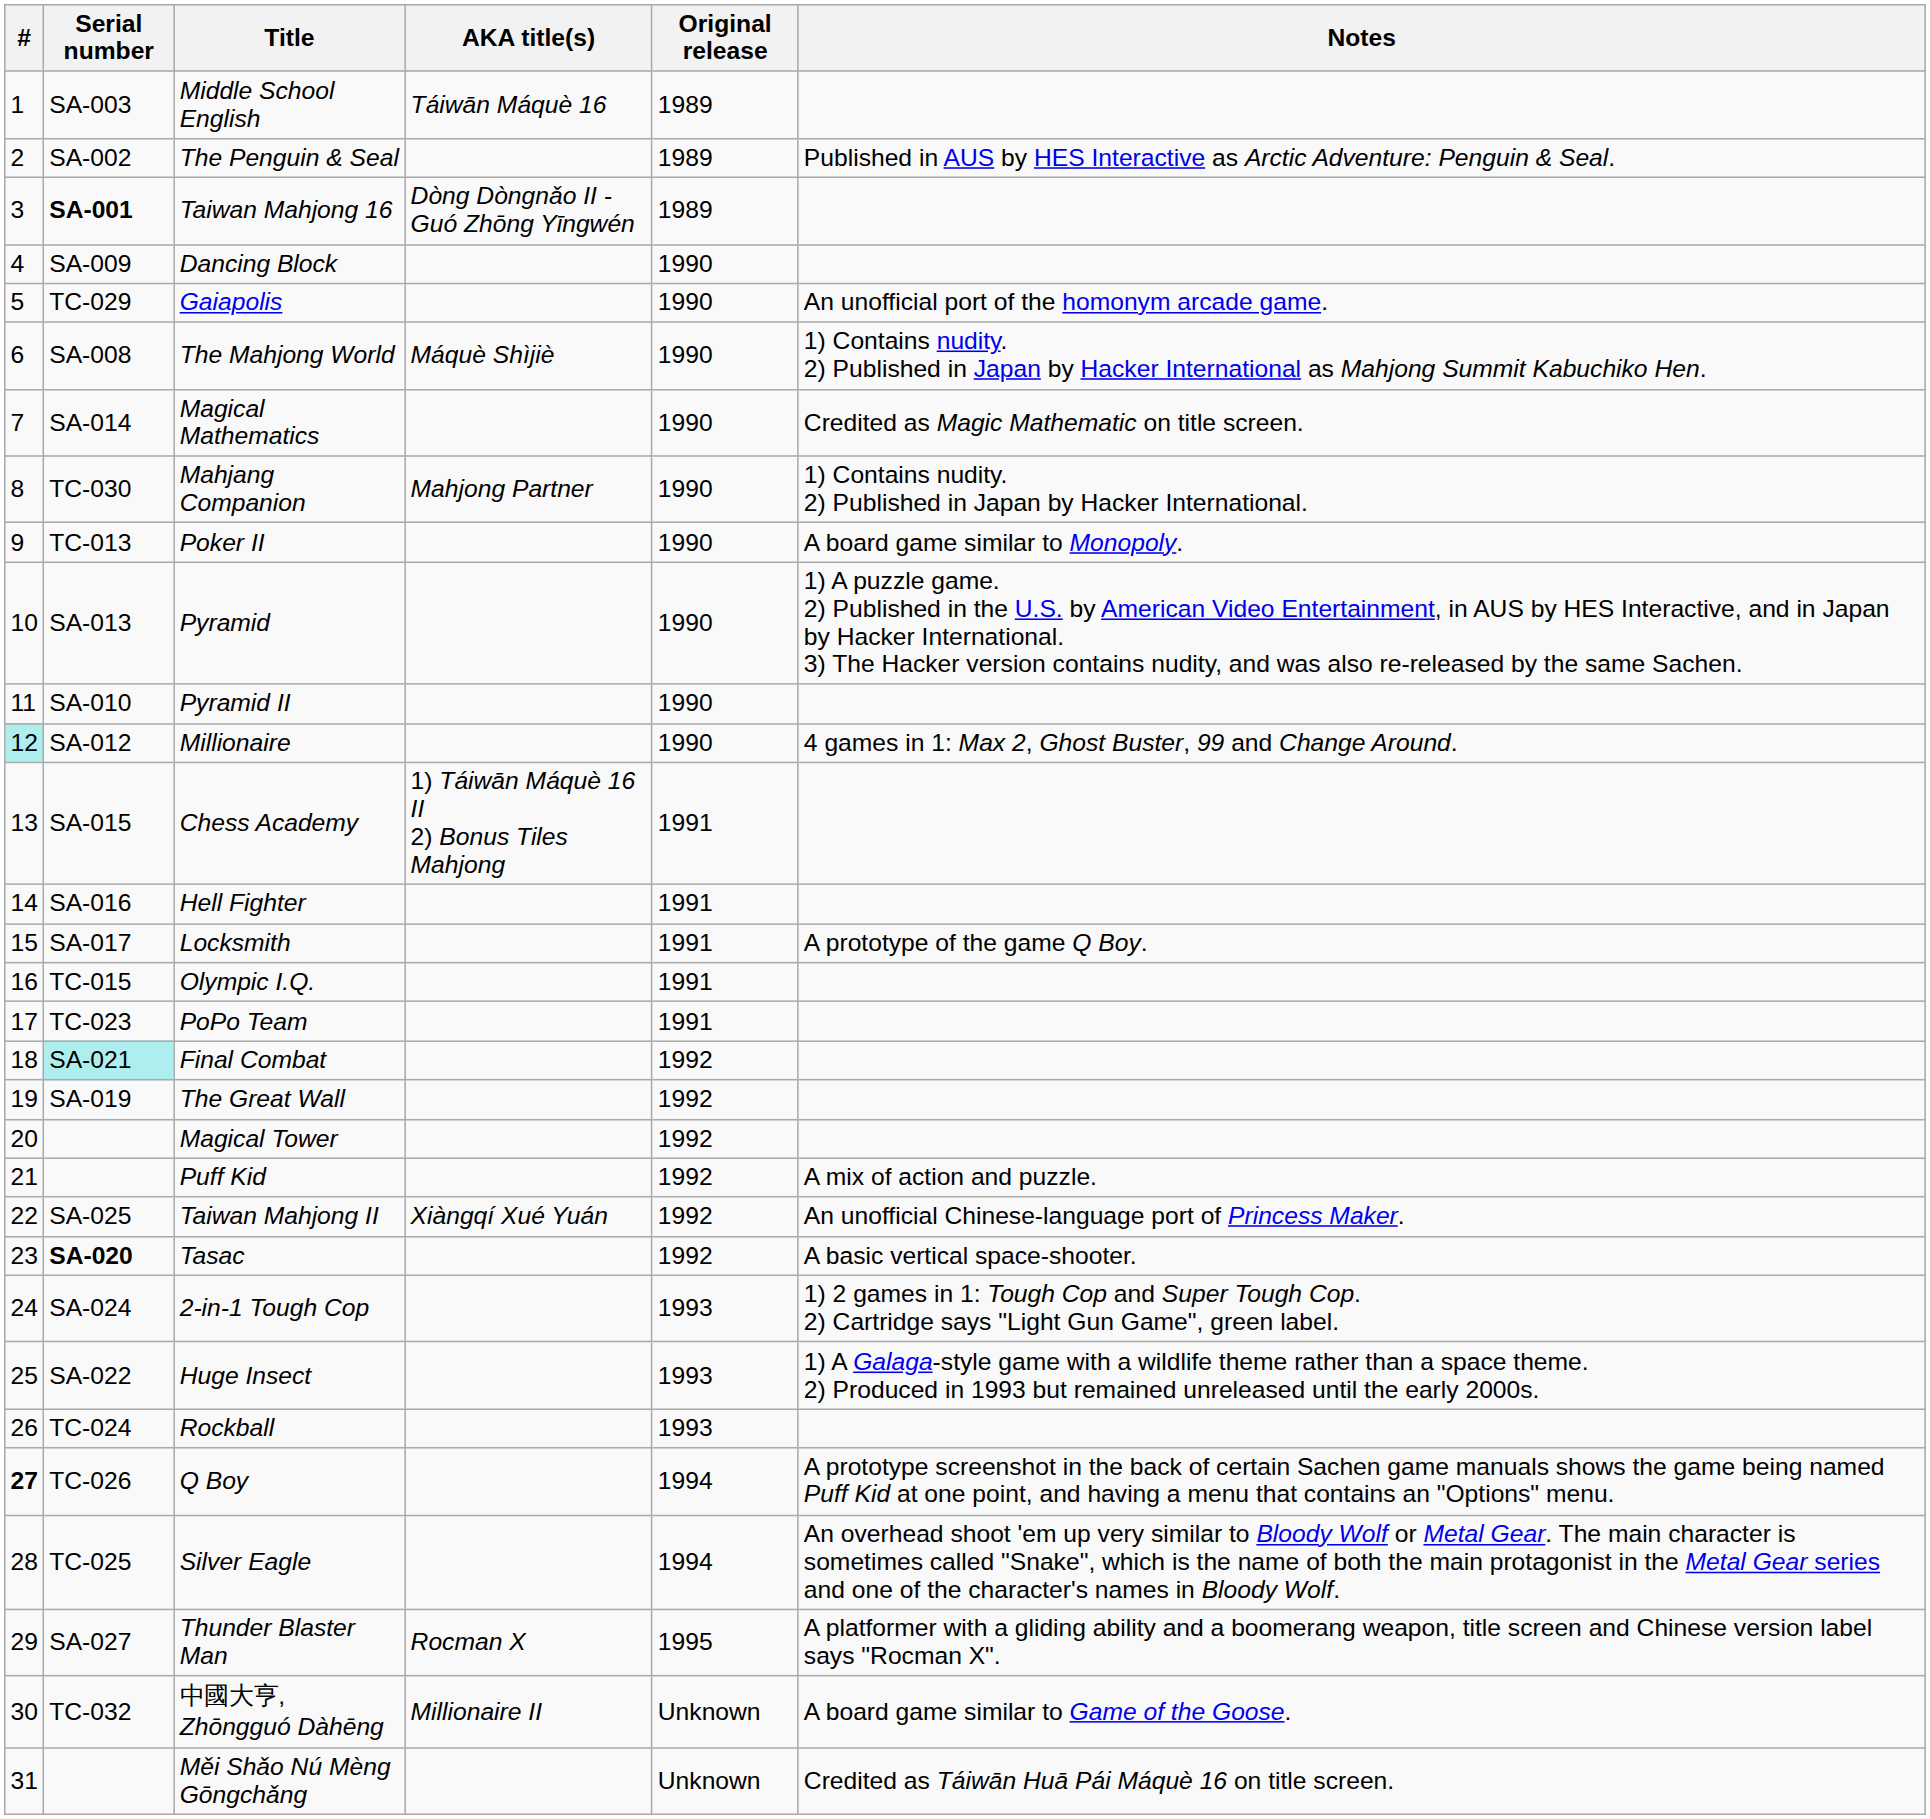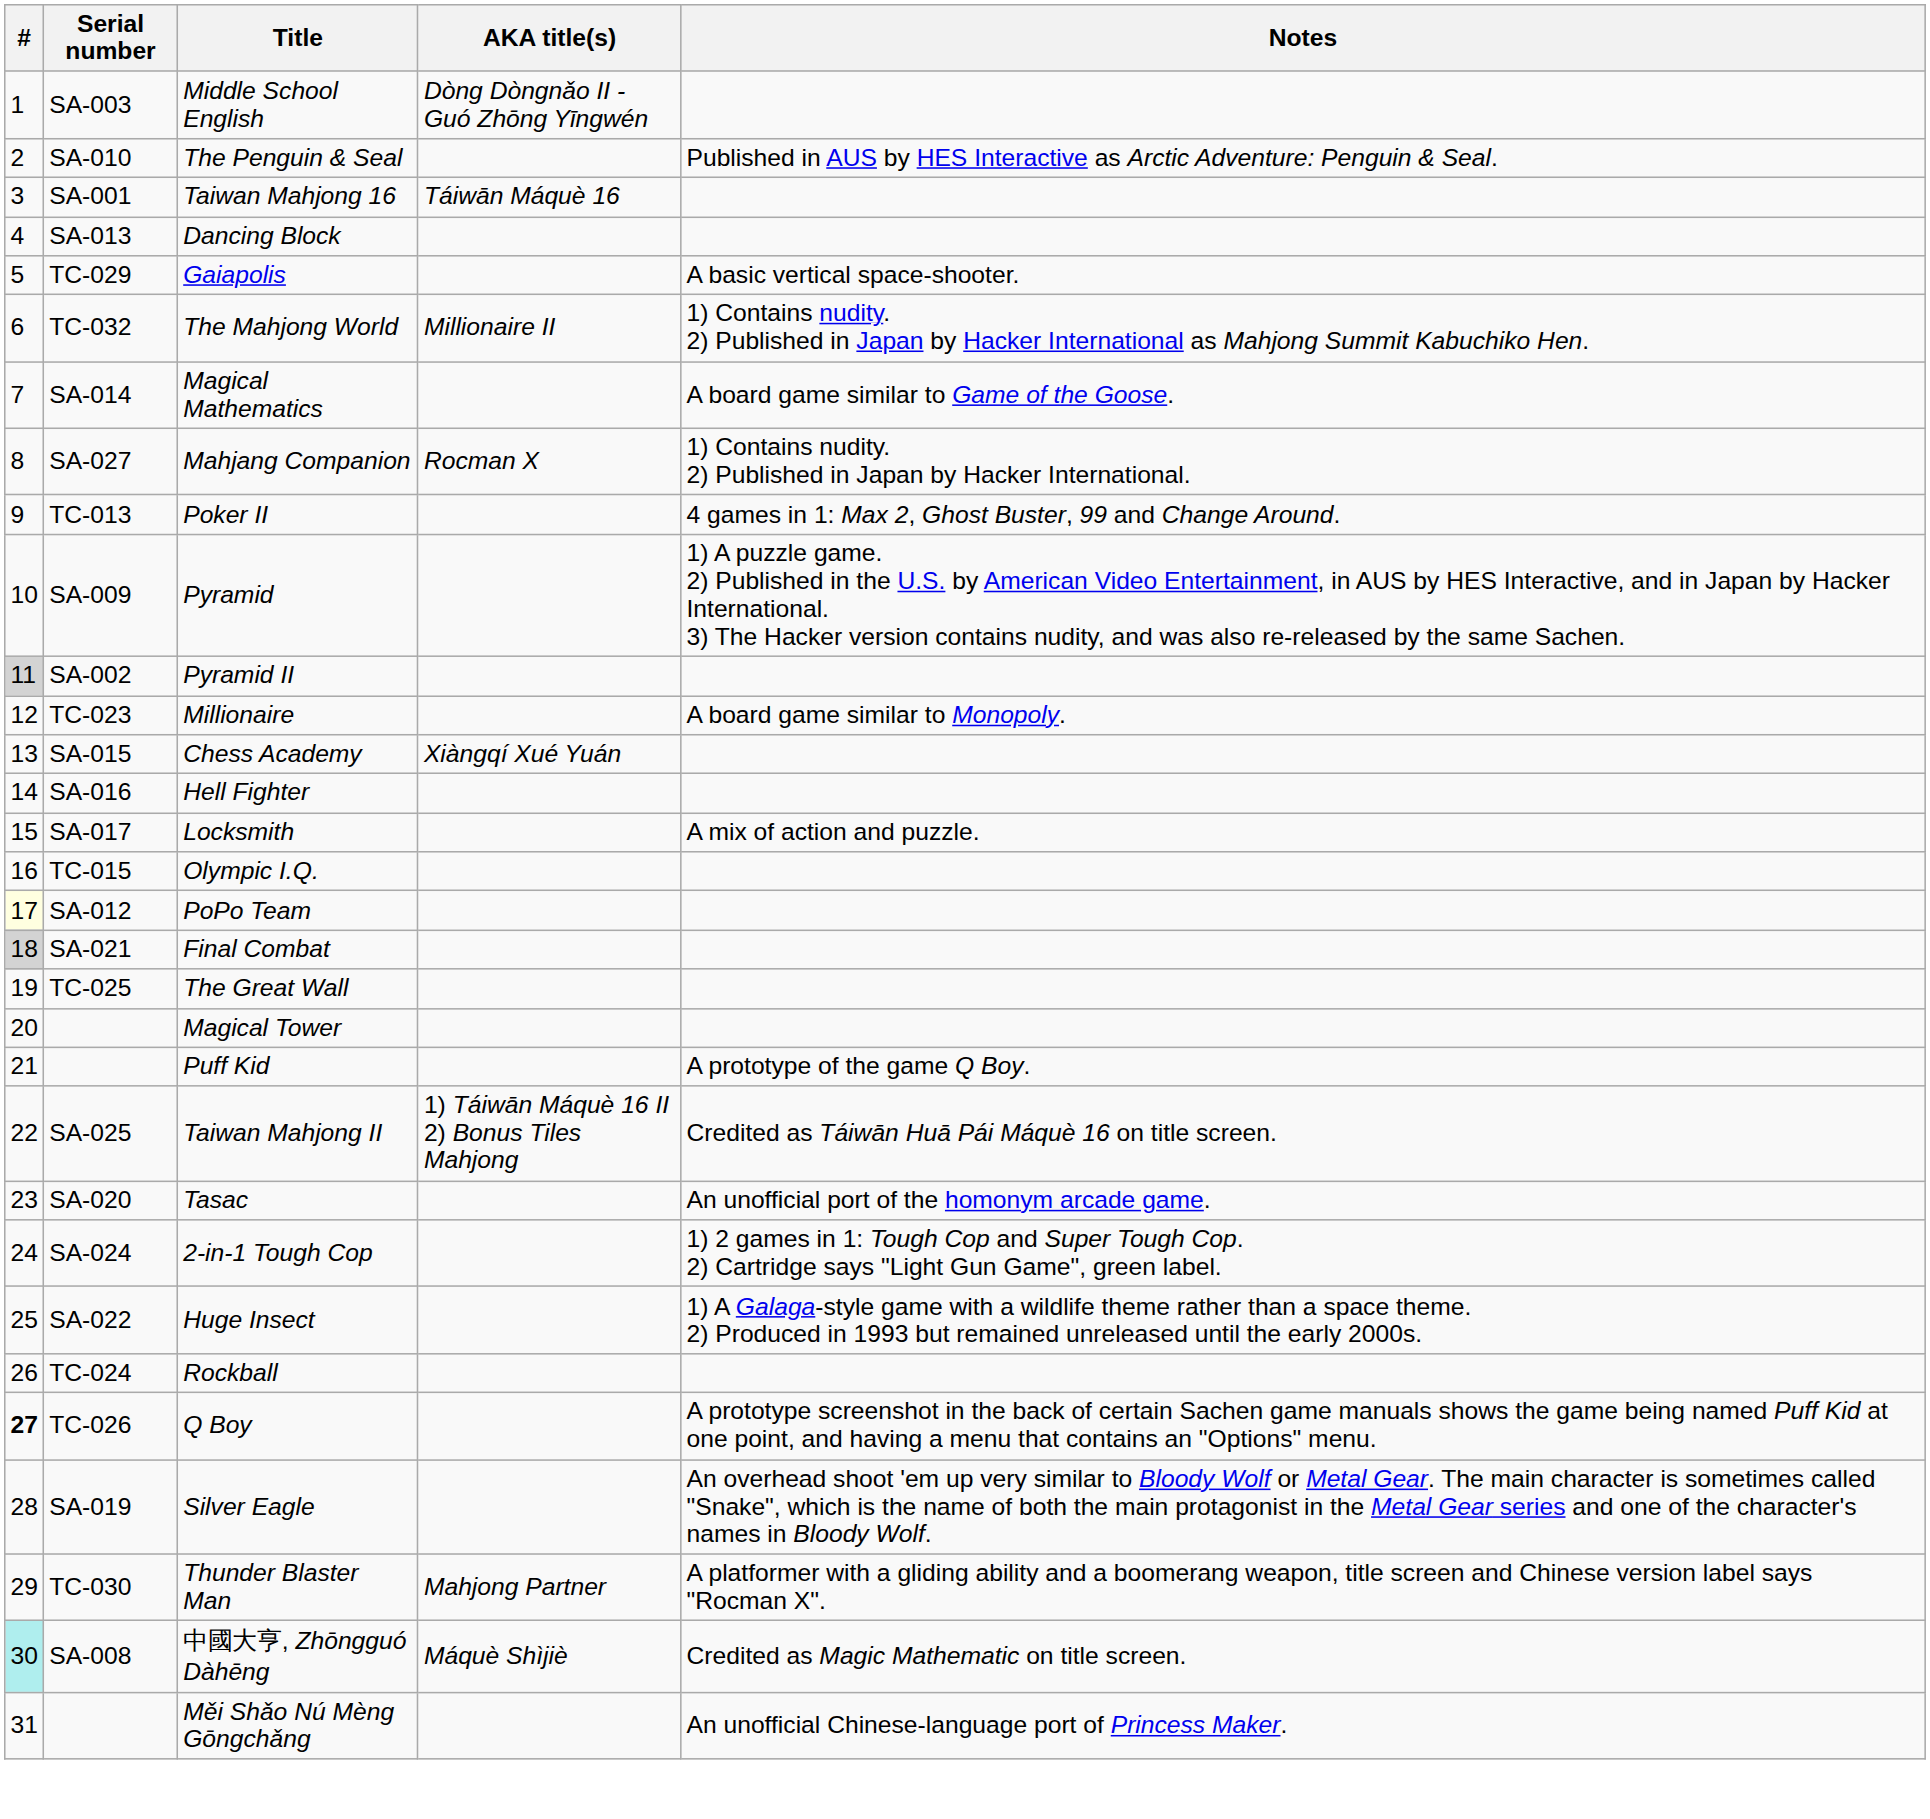- column: Original release | 1989 | 1989 | 1989 | 1990 | 1990 | 1990 | 1990 | 1990 | 1990 | 1990 | 1990 | 1990 | 1991 | 1991 | 1991 | 1991 | 1991 | 1992 | 1992 | 1992 | 1992 | 1992 | 1992 | 1993 | 1993 | 1993 | 1994 | 1994 | 1995 | Unknown | Unknown
Middle School English | AKA title(s): Táiwān Máquè 16 -> Dòng Dòngnǎo II - Guó Zhōng Yīngwén
The Penguin & Seal | Serial number: SA-002 -> SA-010
Taiwan Mahjong 16 | Serial number: bold -> normal
Taiwan Mahjong 16 | AKA title(s): Dòng Dòngnǎo II - Guó Zhōng Yīngwén -> Táiwān Máquè 16
Dancing Block | Serial number: SA-009 -> SA-013
Gaiapolis | Notes: An unofficial port of the homonym arcade game. -> A basic vertical space-shooter.
The Mahjong World | Serial number: SA-008 -> TC-032
The Mahjong World | AKA title(s): Máquè Shìjiè -> Millionaire II
Magical Mathematics | Notes: Credited as Magic Mathematic on title screen. -> A board game similar to Game of the Goose.
Mahjang Companion | Serial number: TC-030 -> SA-027
Mahjang Companion | AKA title(s): Mahjong Partner -> Rocman X
Poker II | Notes: A board game similar to Monopoly. -> 4 games in 1: Max 2, Ghost Buster, 99 and Change Around.
Pyramid | Serial number: SA-013 -> SA-009
Pyramid II | #: no background -> lightgrey background
Pyramid II | Serial number: SA-010 -> SA-002
Millionaire | #: paleturquoise background -> no background
Millionaire | Serial number: SA-012 -> TC-023
Millionaire | Notes: 4 games in 1: Max 2, Ghost Buster, 99 and Change Around. -> A board game similar to Monopoly.
Chess Academy | AKA title(s): 1) Táiwān Máquè 16 II 2) Bonus Tiles Mahjong -> Xiàngqí Xué Yuán
Locksmith | Notes: A prototype of the game Q Boy. -> A mix of action and puzzle.
PoPo Team | #: no background -> lightyellow background
PoPo Team | Serial number: TC-023 -> SA-012
Final Combat | #: no background -> lightgrey background
Final Combat | Serial number: paleturquoise background -> no background
The Great Wall | Serial number: SA-019 -> TC-025
Puff Kid | Notes: A mix of action and puzzle. -> A prototype of the game Q Boy.
Taiwan Mahjong II | AKA title(s): Xiàngqí Xué Yuán -> 1) Táiwān Máquè 16 II 2) Bonus Tiles Mahjong
Taiwan Mahjong II | Notes: An unofficial Chinese-language port of Princess Maker. -> Credited as Táiwān Huā Pái Máquè 16 on title screen.
Tasac | Serial number: bold -> normal
Tasac | Notes: A basic vertical space-shooter. -> An unofficial port of the homonym arcade game.
Silver Eagle | Serial number: TC-025 -> SA-019
Thunder Blaster Man | Serial number: SA-027 -> TC-030
Thunder Blaster Man | AKA title(s): Rocman X -> Mahjong Partner
中國大亨, Zhōngguó Dàhēng | #: no background -> paleturquoise background
中國大亨, Zhōngguó Dàhēng | Serial number: TC-032 -> SA-008
中國大亨, Zhōngguó Dàhēng | AKA title(s): Millionaire II -> Máquè Shìjiè
中國大亨, Zhōngguó Dàhēng | Notes: A board game similar to Game of the Goose. -> Credited as Magic Mathematic on title screen.
Měi Shǎo Nú Mèng Gōngchǎng | Notes: Credited as Táiwān Huā Pái Máquè 16 on title screen. -> An unofficial Chinese-language port of Princess Maker.
